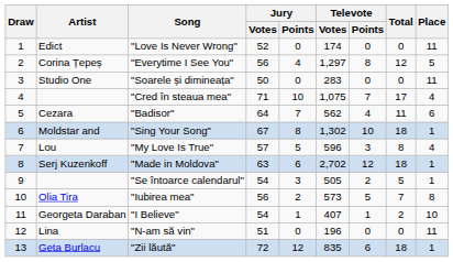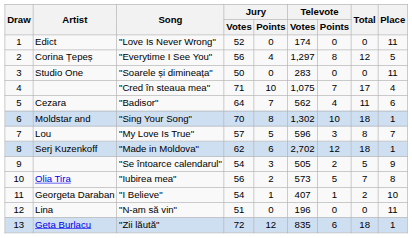"Sing Your Song" | Jury / Votes: 67 -> 70
"My Love Is True" | Place: 4 -> 7
"Made in Moldova" | Jury / Votes: 63 -> 62
"Se întoarce calendarul" | Place: 1 -> 9
